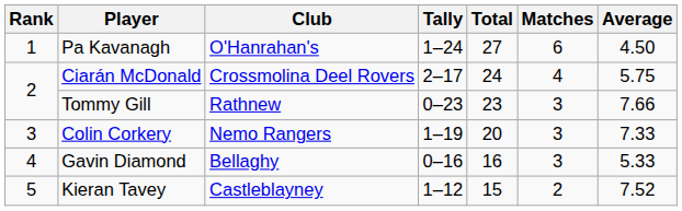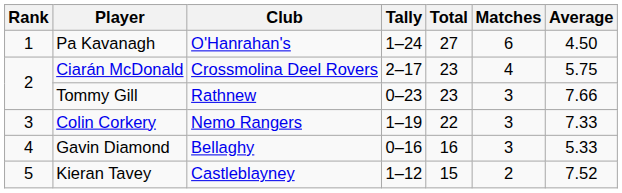Ciarán McDonald | Total: 24 -> 23
Colin Corkery | Total: 20 -> 22
